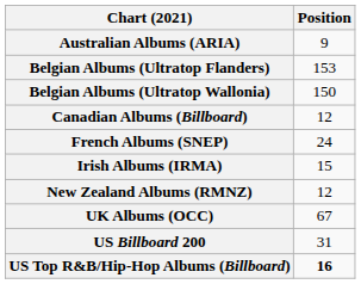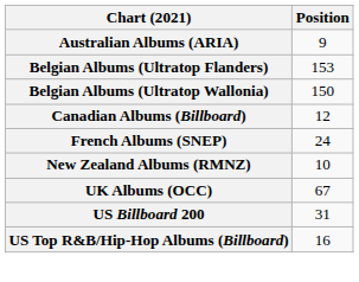- row: Irish Albums (IRMA) | 15
New Zealand Albums (RMNZ) | Position: 12 -> 10
US Top R&B/Hip-Hop Albums (Billboard) | Position: bold -> normal
